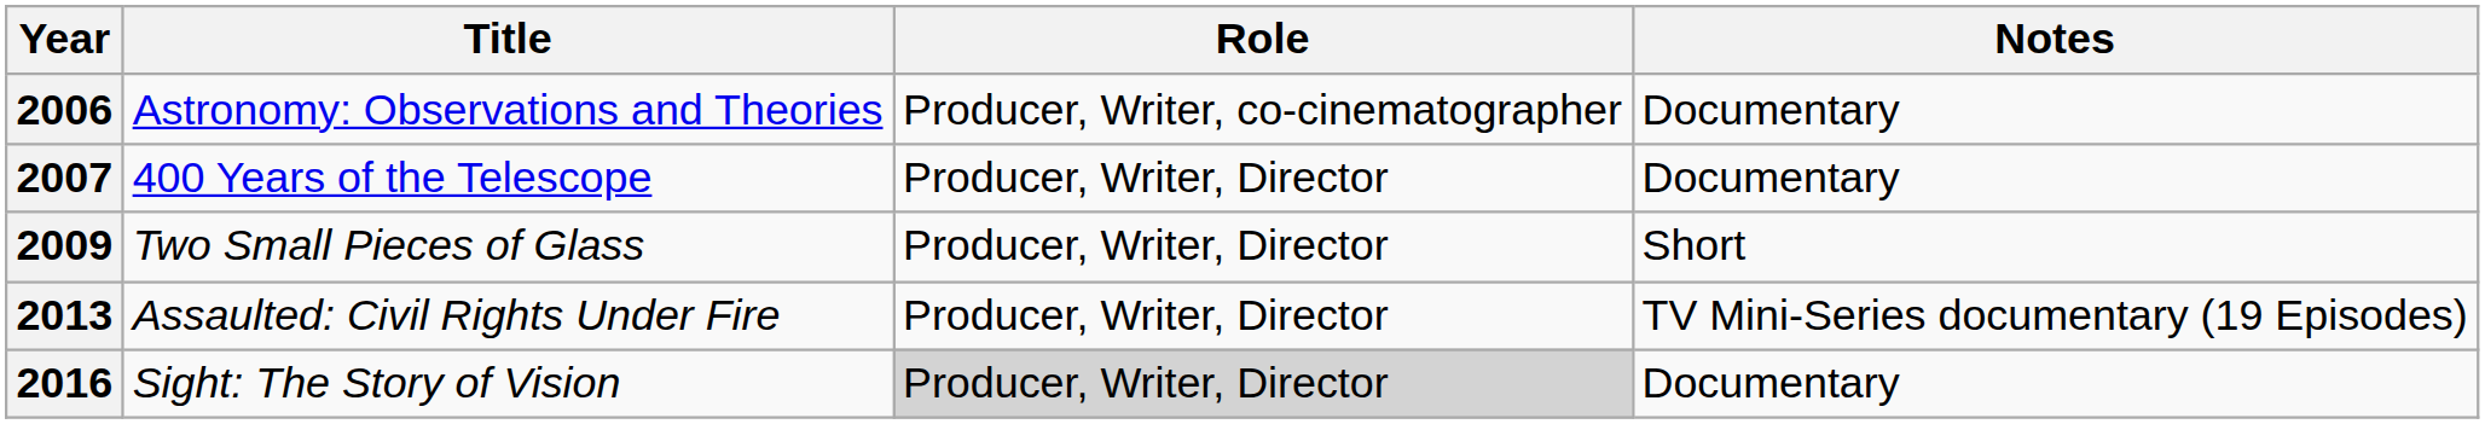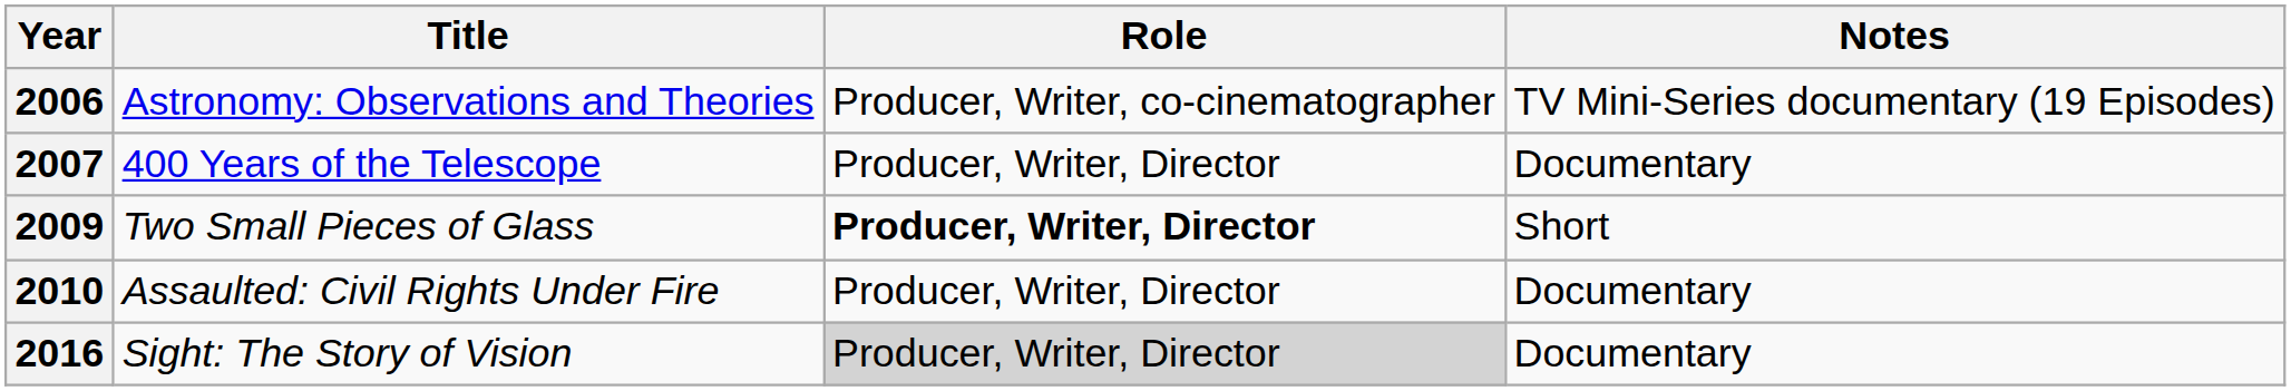Astronomy: Observations and Theories | Notes: Documentary -> TV Mini-Series documentary (19 Episodes)
Two Small Pieces of Glass | Role: normal -> bold
Assaulted: Civil Rights Under Fire | Year: 2013 -> 2010
Assaulted: Civil Rights Under Fire | Notes: TV Mini-Series documentary (19 Episodes) -> Documentary
